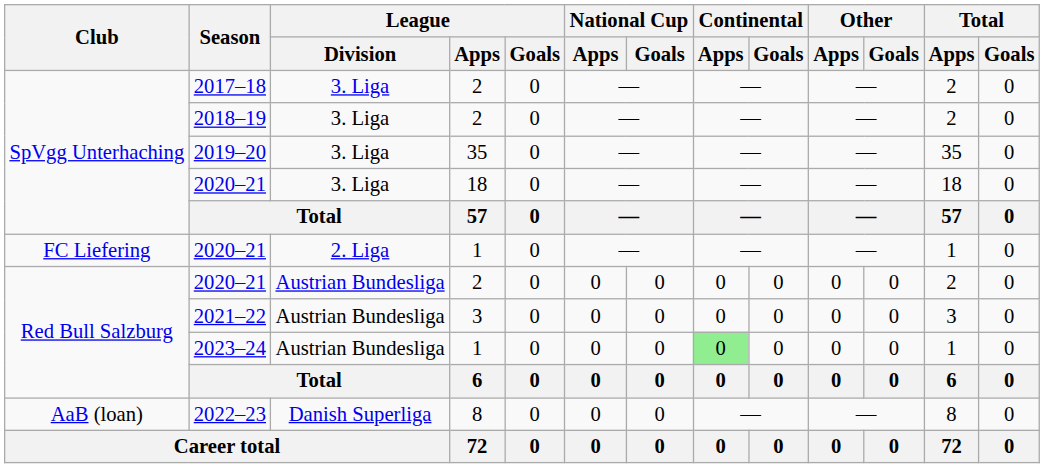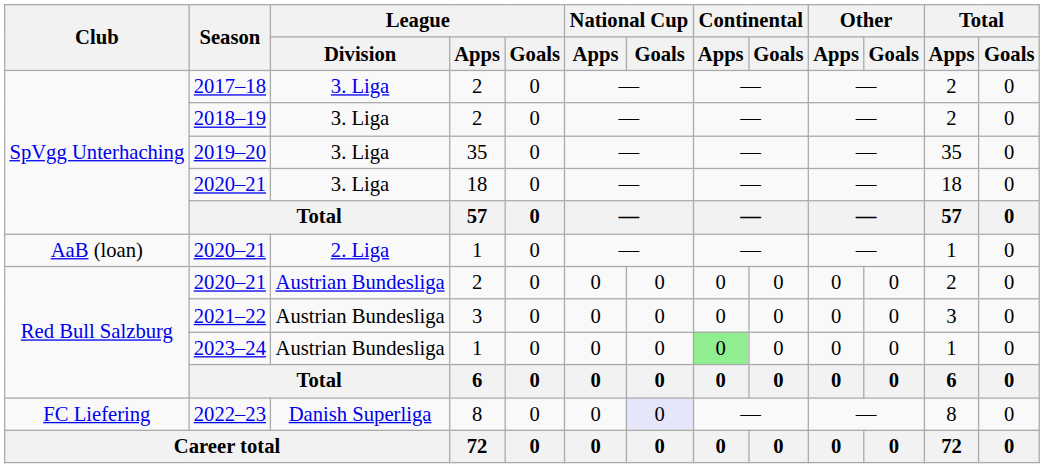2020–21 / 1 | Club: FC Liefering -> AaB (loan)
2022–23 | Club: AaB (loan) -> FC Liefering
2022–23 | National Cup / Goals: no background -> lavender background
